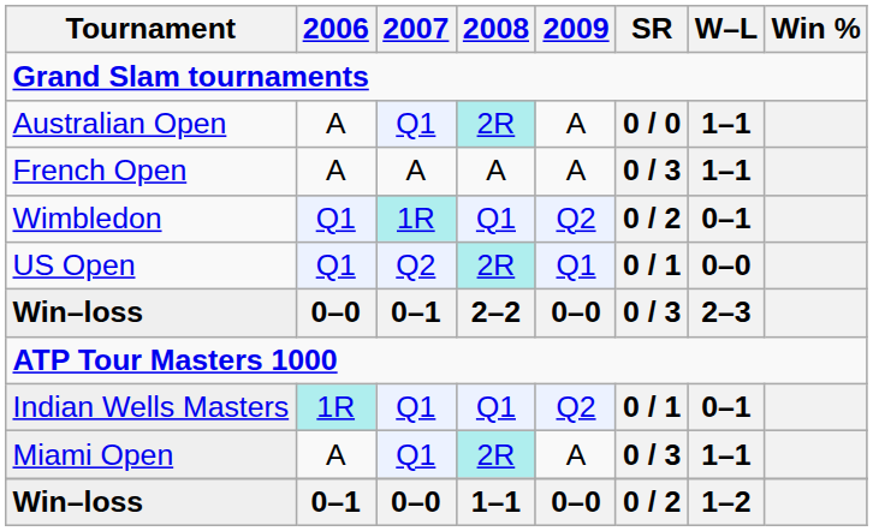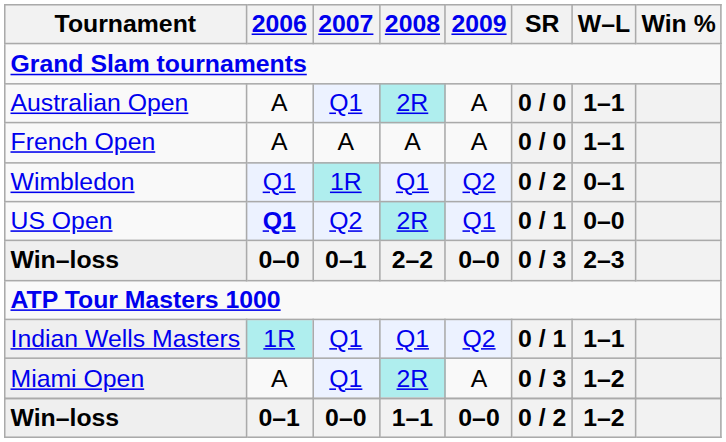French Open | SR: 0 / 3 -> 0 / 0
US Open | 2006: normal -> bold
Indian Wells Masters | W–L: 0–1 -> 1–1
Miami Open | W–L: 1–1 -> 1–2
